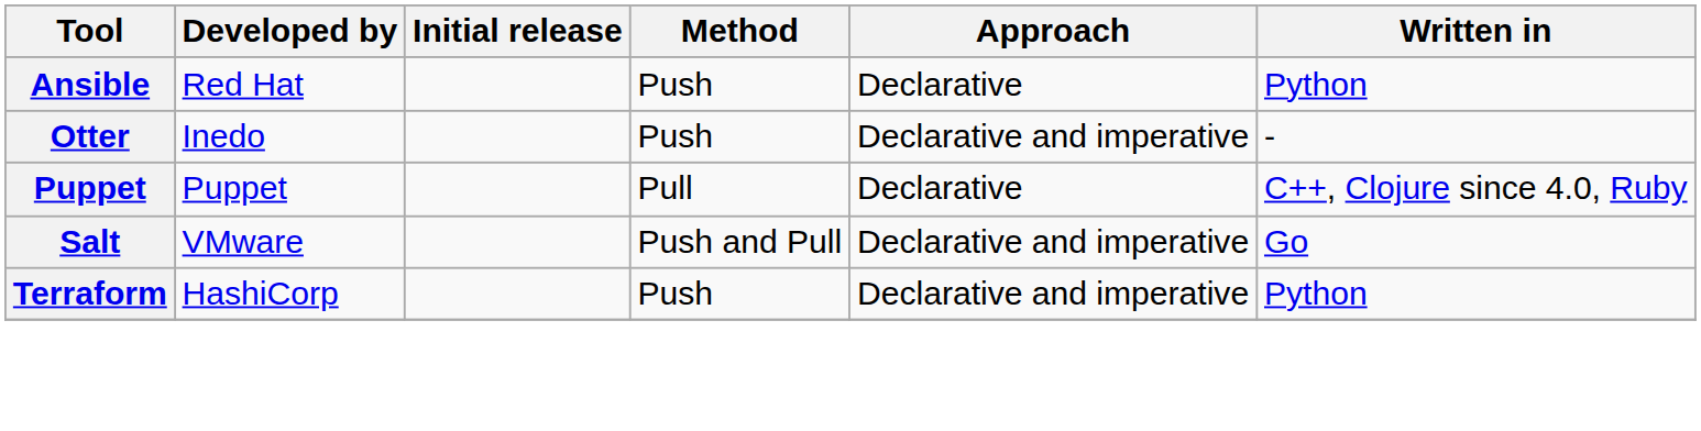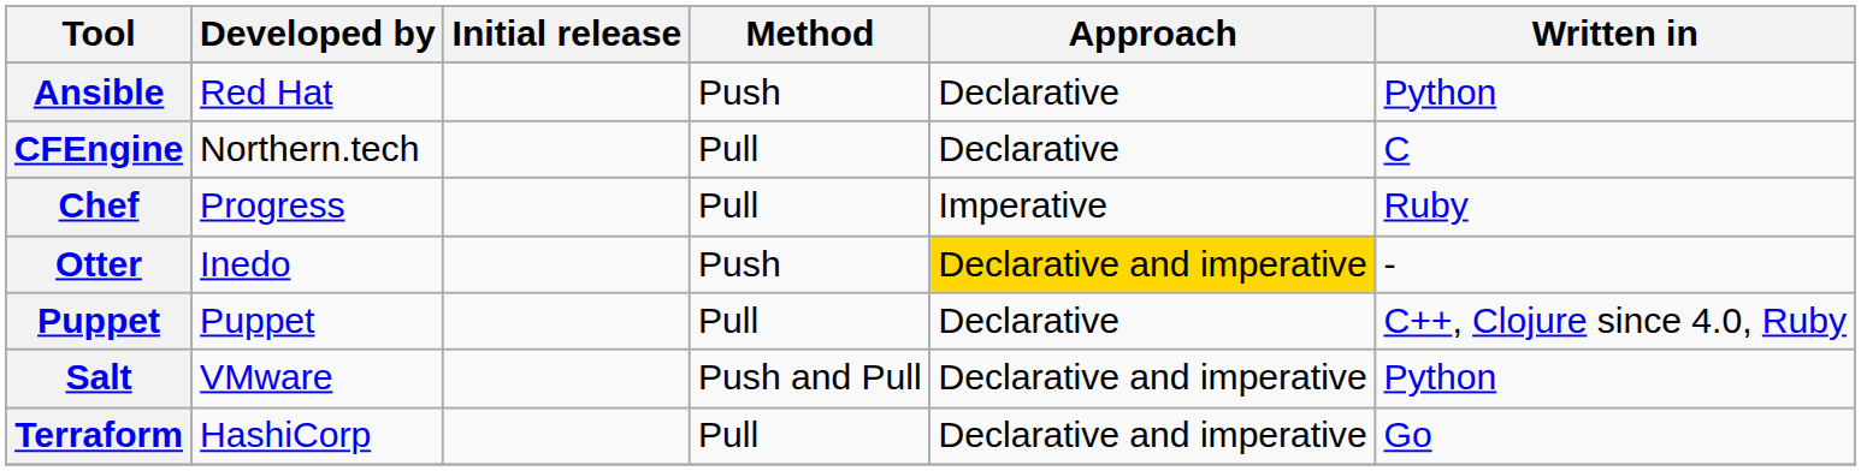+ row: CFEngine | Northern.tech | Pull | Declarative | C
+ row: Chef | Progress | Pull | Imperative | Ruby
Otter | Approach: no background -> gold background
Salt | Written in: Go -> Python
Terraform | Method: Push -> Pull
Terraform | Written in: Python -> Go
